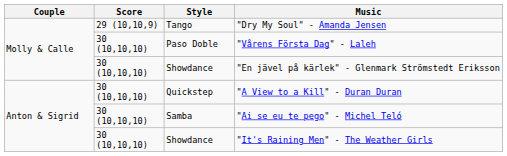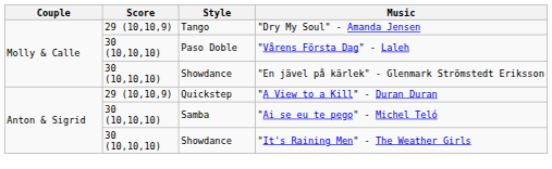"A View to a Kill" - Duran Duran | Score: 30 (10,10,10) -> 29 (10,10,9)
